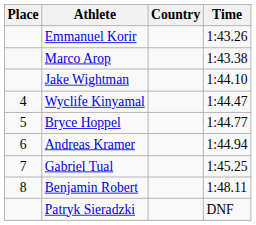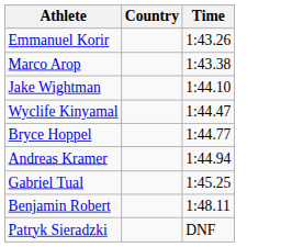- column: Place | 4 | 5 | 6 | 7 | 8
